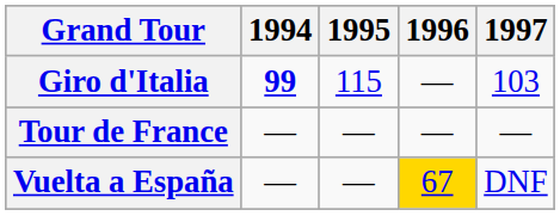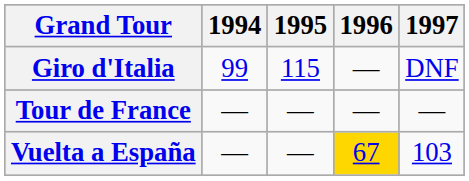Giro d'Italia | 1994: bold -> normal
Giro d'Italia | 1997: 103 -> DNF
Vuelta a España | 1997: DNF -> 103
